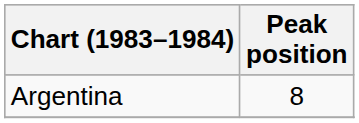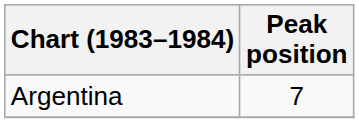Argentina | Peak position: 8 -> 7
